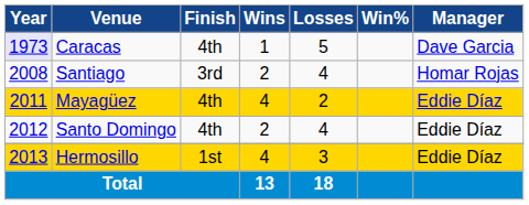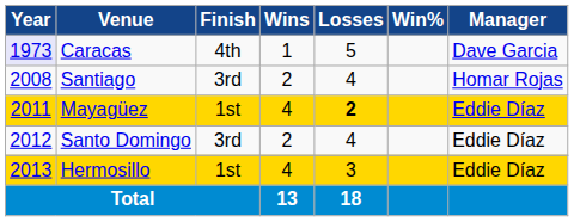Mayagüez | Finish: 4th -> 1st
Mayagüez | Losses: normal -> bold
Santo Domingo | Finish: 4th -> 3rd
